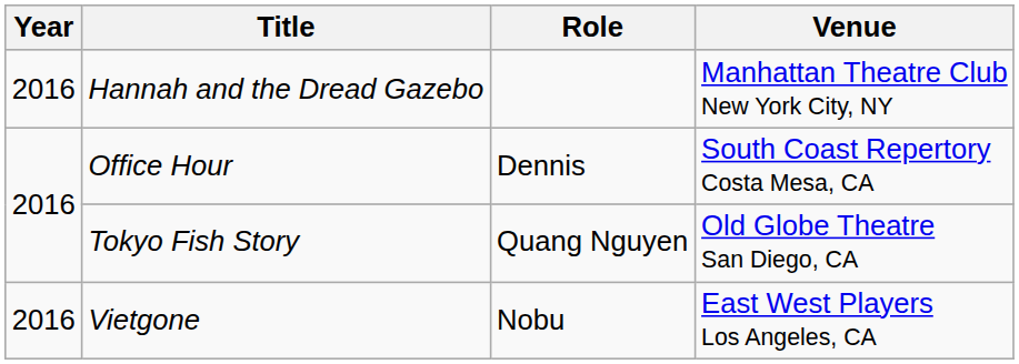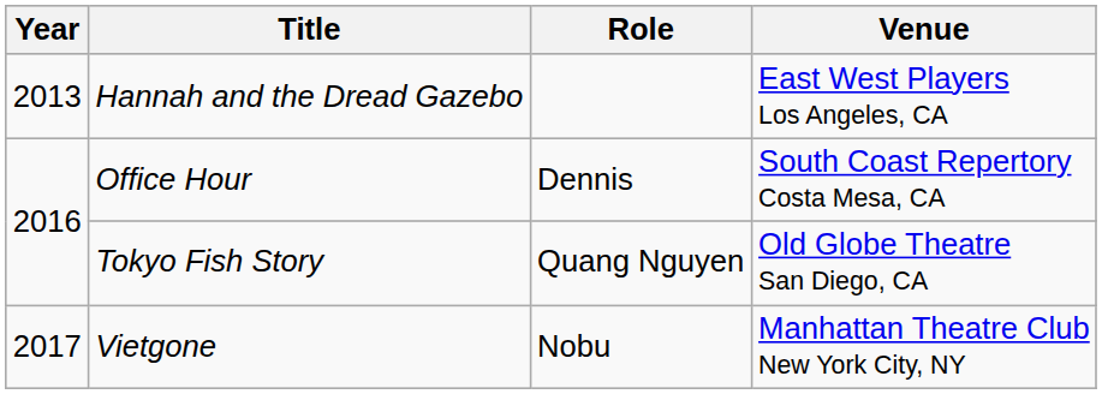Hannah and the Dread Gazebo | Year: 2016 -> 2013
Hannah and the Dread Gazebo | Venue: Manhattan Theatre Club New York City, NY -> East West Players Los Angeles, CA
Vietgone | Year: 2016 -> 2017
Vietgone | Venue: East West Players Los Angeles, CA -> Manhattan Theatre Club New York City, NY
